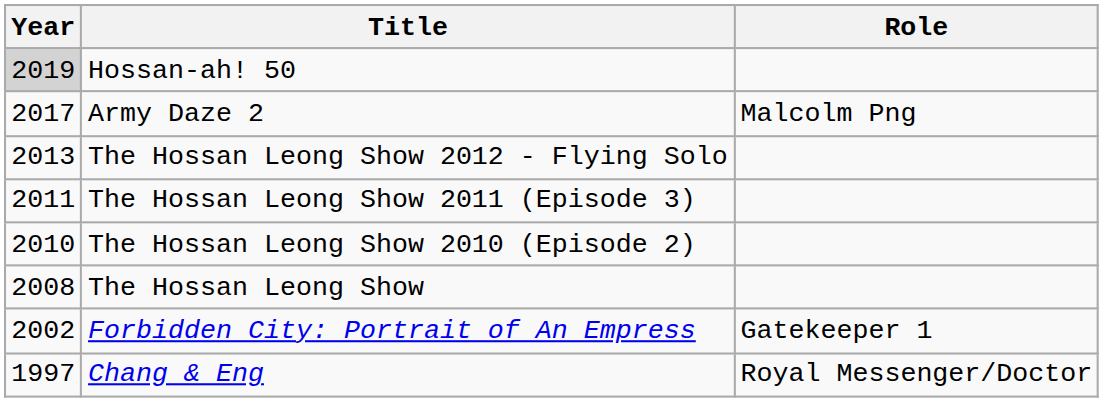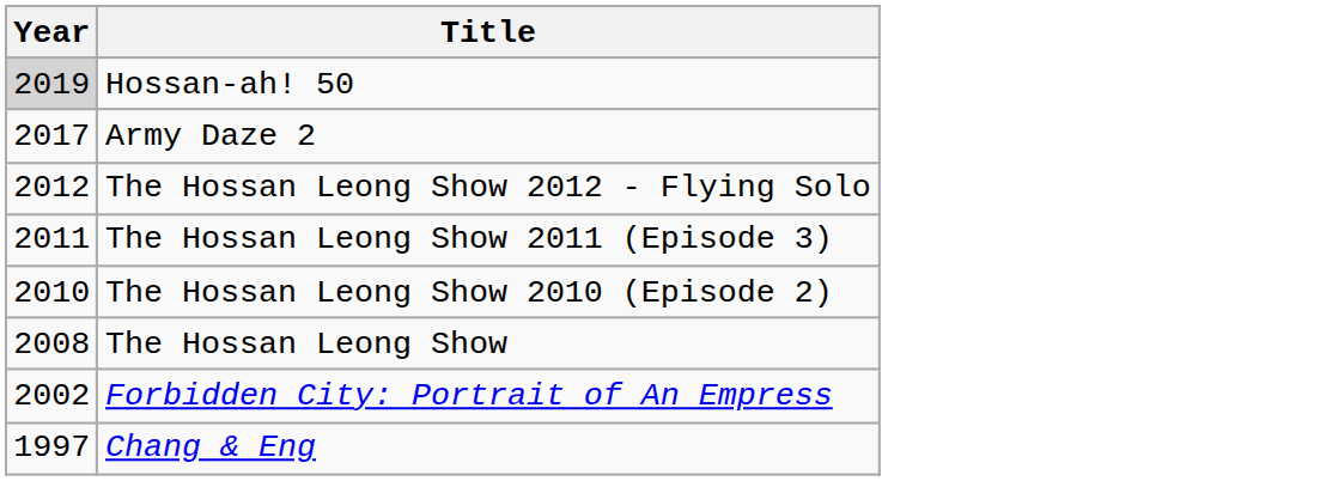- column: Role | Malcolm Png | Gatekeeper 1 | Royal Messenger/Doctor
The Hossan Leong Show 2012 - Flying Solo | Year: 2013 -> 2012
